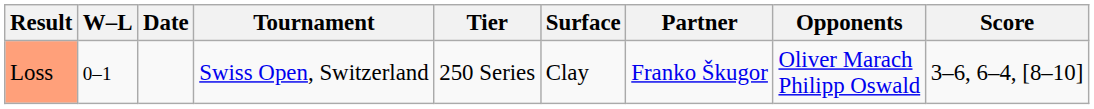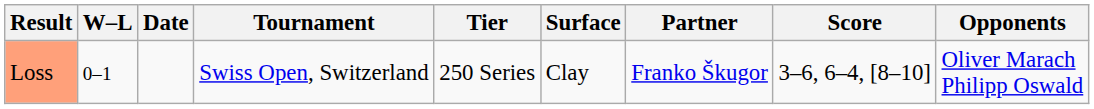columns swapped: Opponents <-> Score
